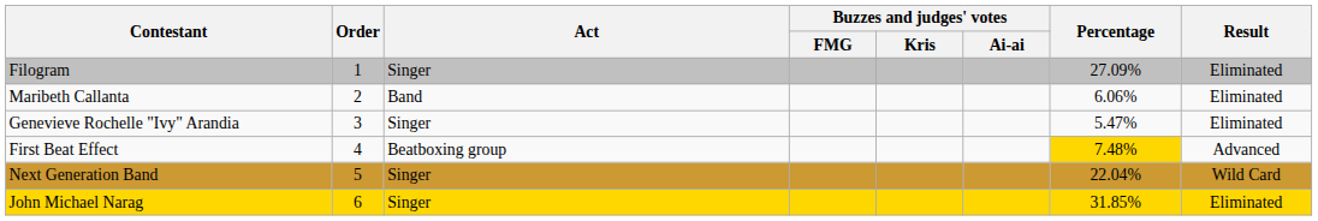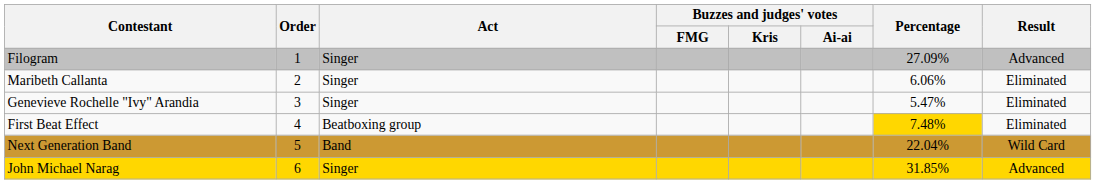Filogram | Result: Eliminated -> Advanced
Maribeth Callanta | Act: Band -> Singer
First Beat Effect | Result: Advanced -> Eliminated
Next Generation Band | Act: Singer -> Band
John Michael Narag | Result: Eliminated -> Advanced
